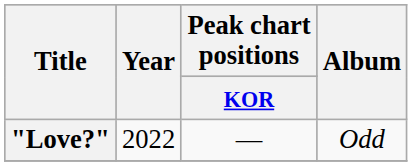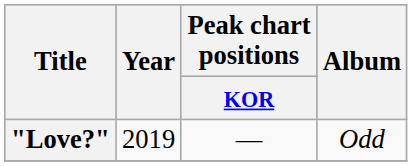"Love?" | Year: 2022 -> 2019
